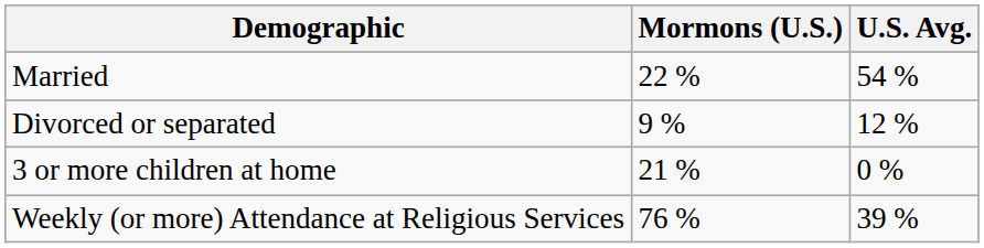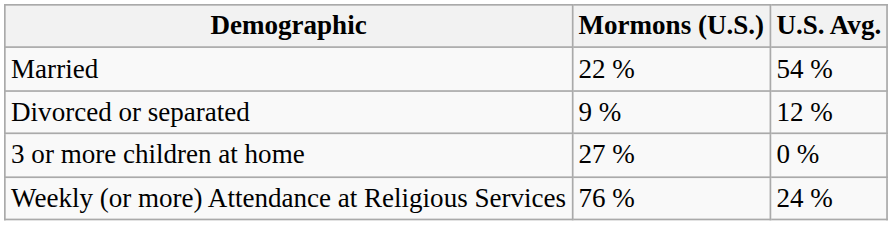3 or more children at home | Mormons (U.S.): 21 % -> 27 %
Weekly (or more) Attendance at Religious Services | U.S. Avg.: 39 % -> 24 %
